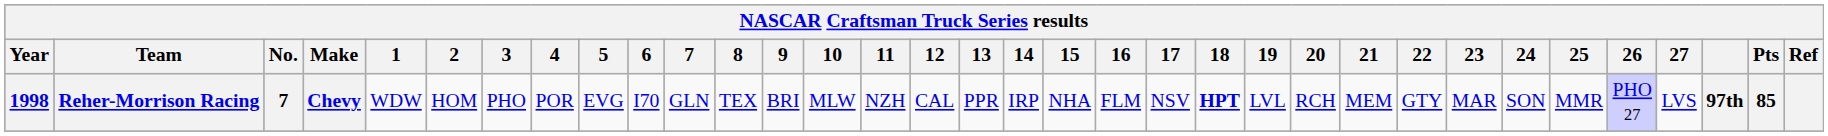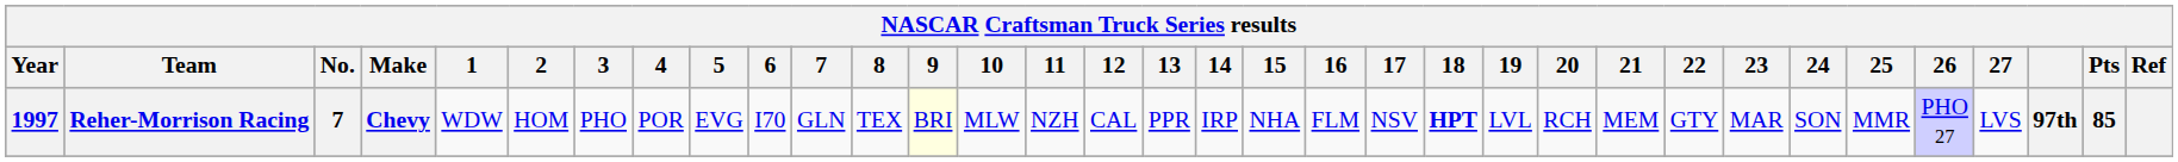Reher-Morrison Racing | Year: 1998 -> 1997
Reher-Morrison Racing | 9: no background -> lightyellow background
